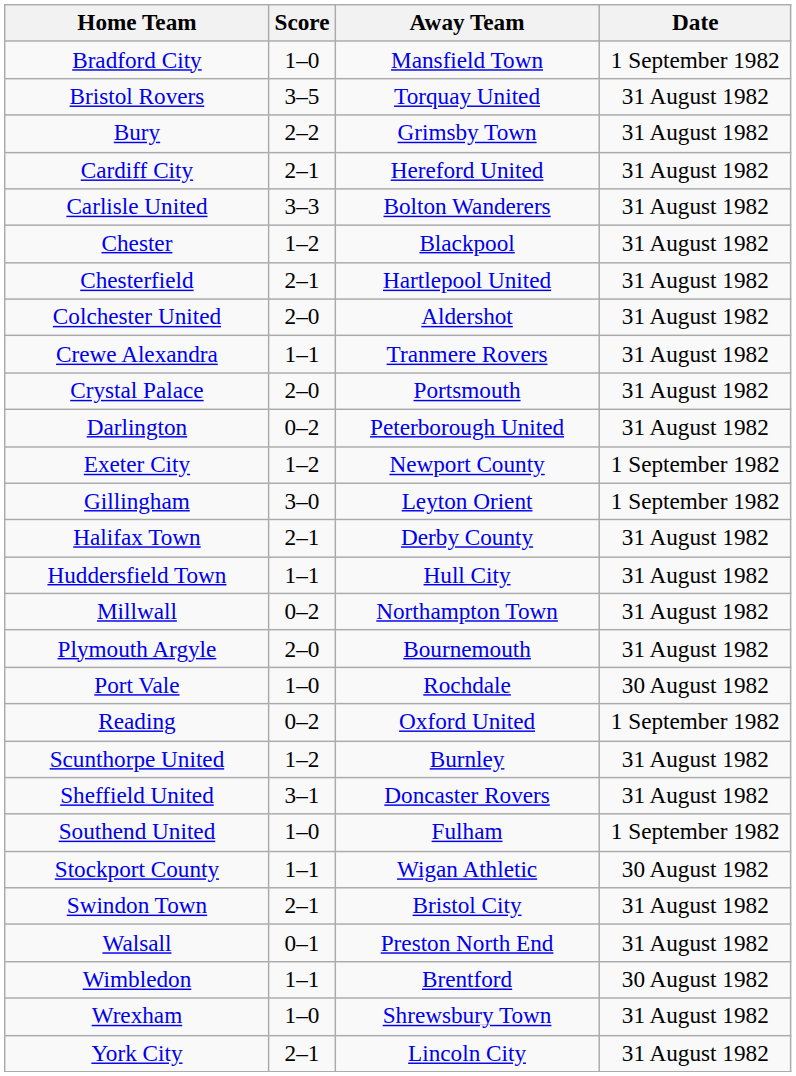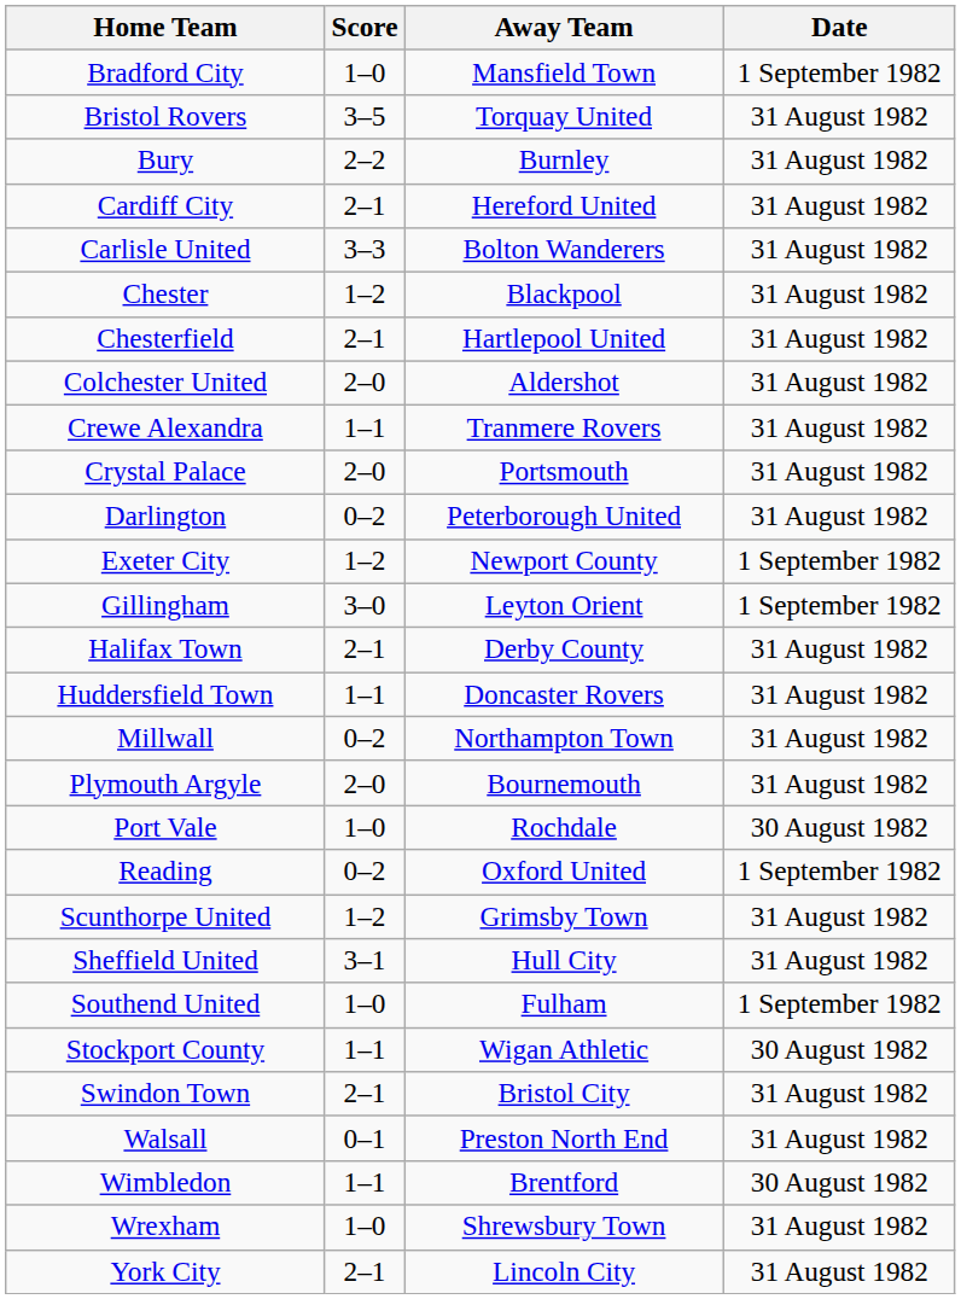Bury | Away Team: Grimsby Town -> Burnley
Huddersfield Town | Away Team: Hull City -> Doncaster Rovers
Scunthorpe United | Away Team: Burnley -> Grimsby Town
Sheffield United | Away Team: Doncaster Rovers -> Hull City
